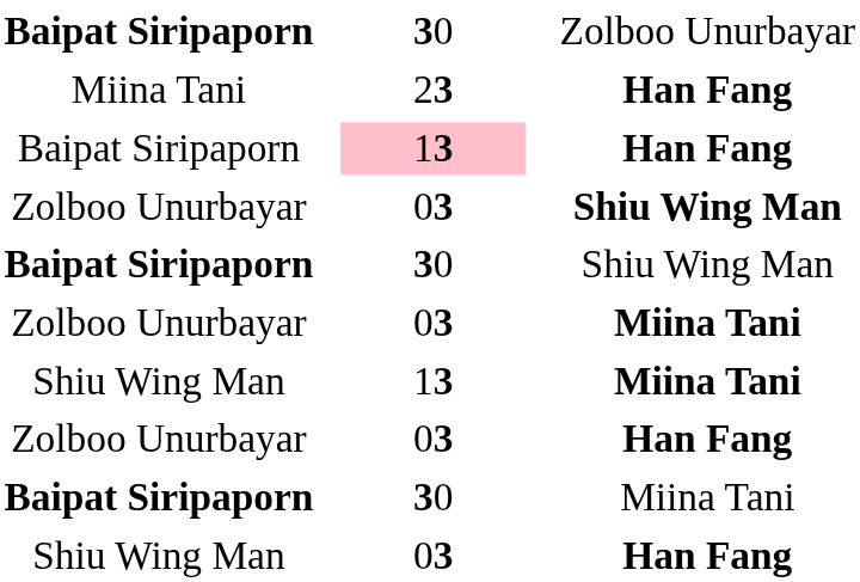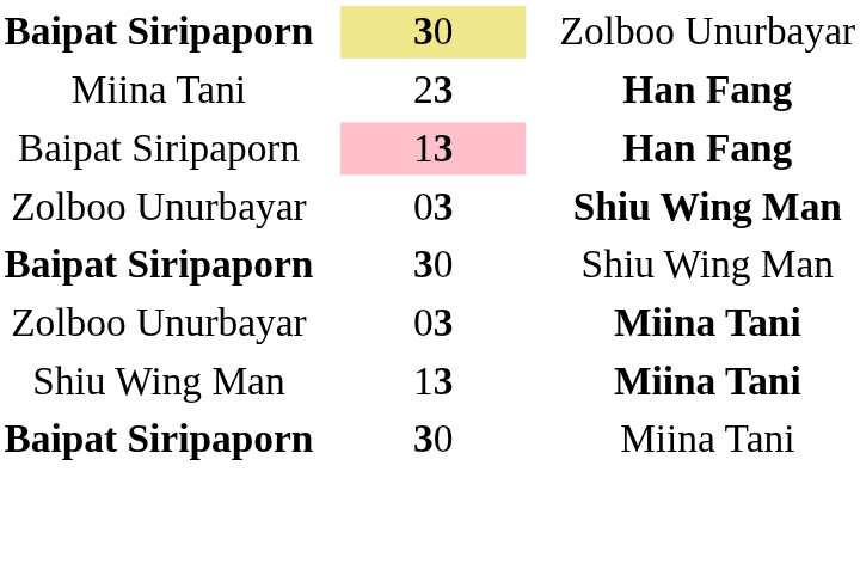Baipat Siripaporn / Zolboo Unurbayar | column 2: no background -> khaki background
- row: Zolboo Unurbayar | 03 | Han Fang
- row: Shiu Wing Man | 03 | Han Fang
